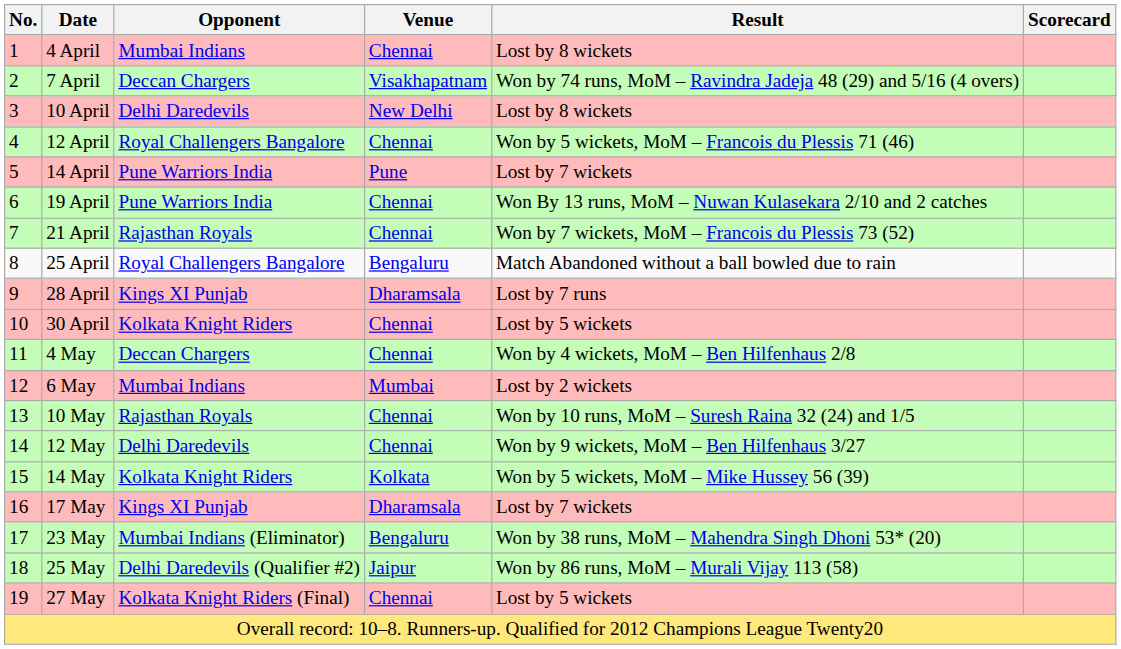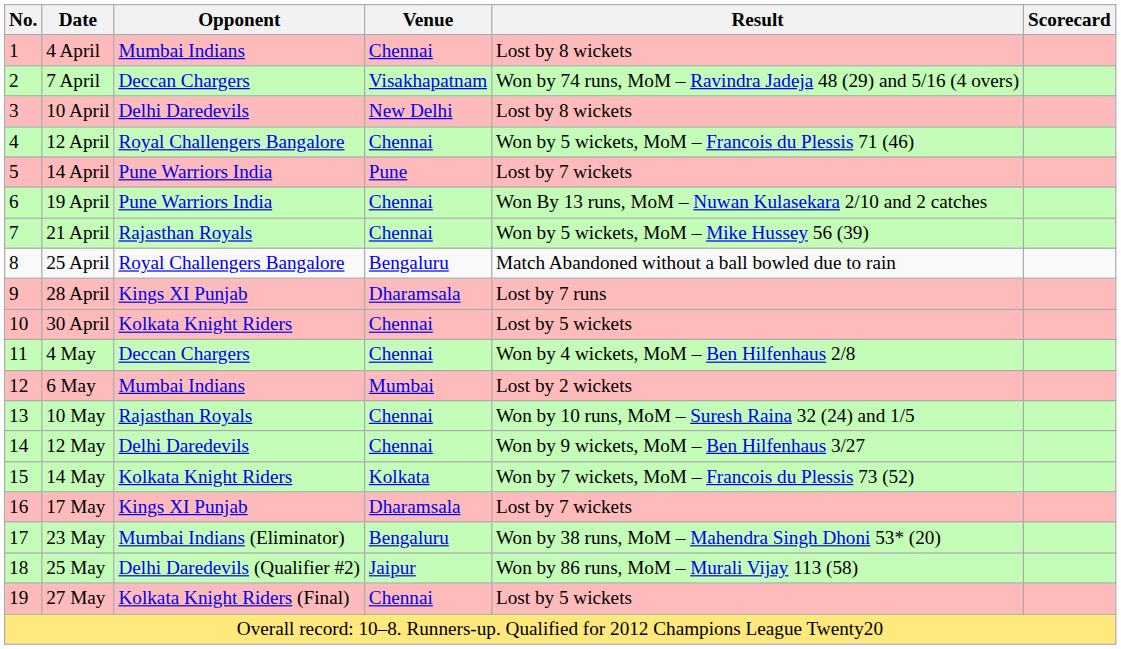21 April | Result: Won by 7 wickets, MoM – Francois du Plessis 73 (52) -> Won by 5 wickets, MoM – Mike Hussey 56 (39)
14 May | Result: Won by 5 wickets, MoM – Mike Hussey 56 (39) -> Won by 7 wickets, MoM – Francois du Plessis 73 (52)
